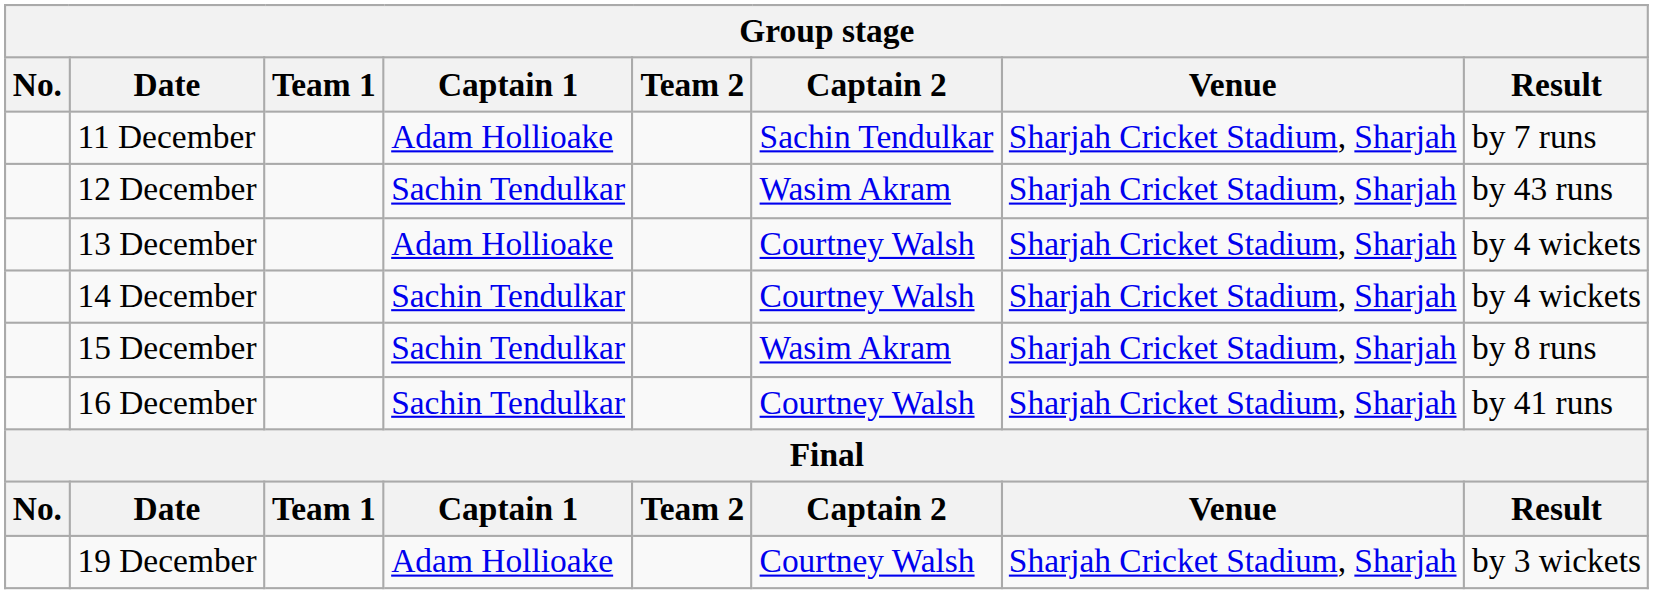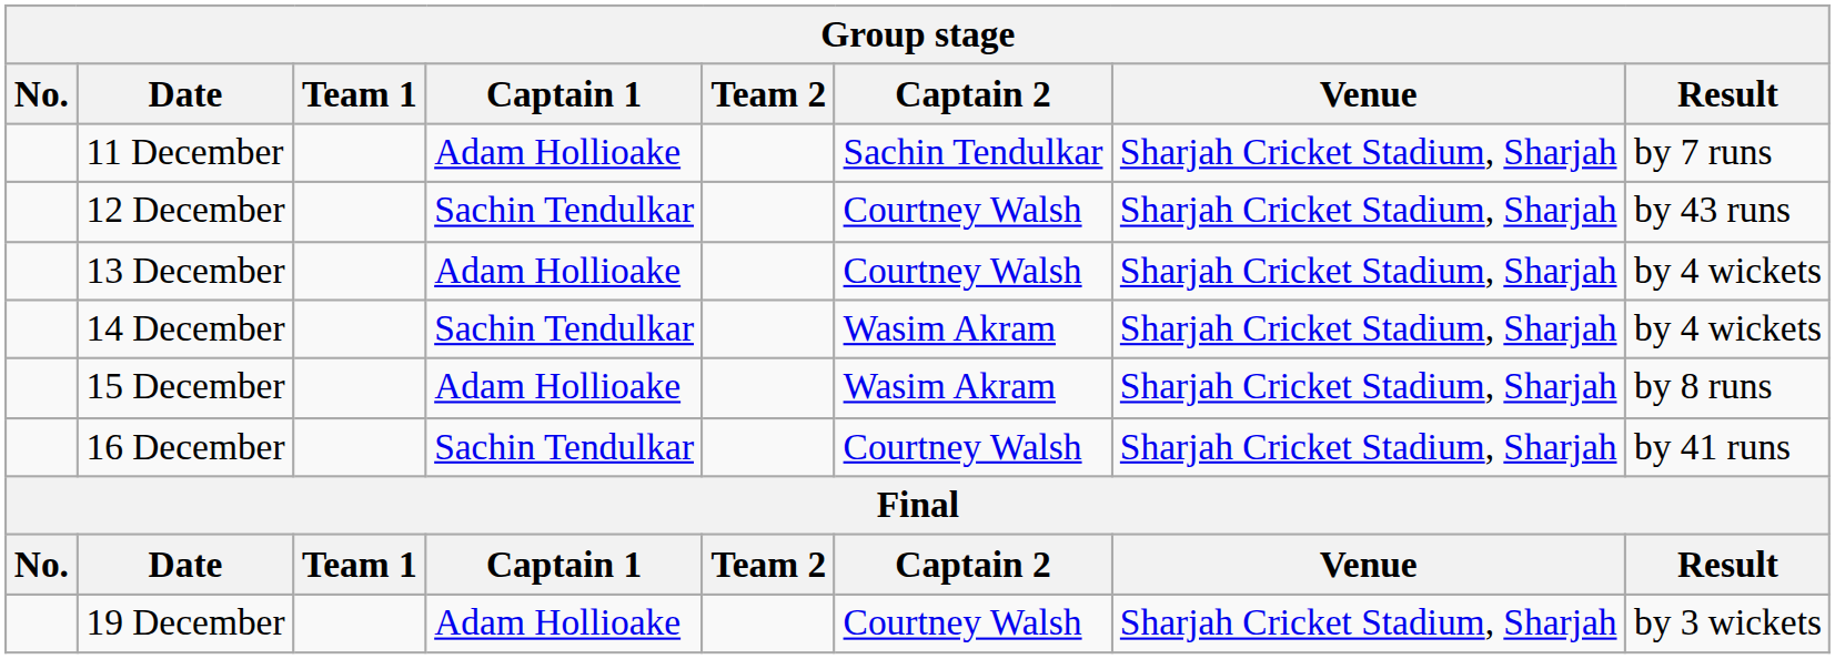12 December | Captain 2: Wasim Akram -> Courtney Walsh
14 December | Captain 2: Courtney Walsh -> Wasim Akram
15 December | Captain 1: Sachin Tendulkar -> Adam Hollioake
